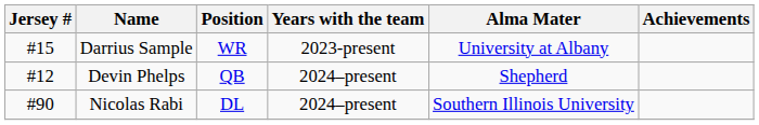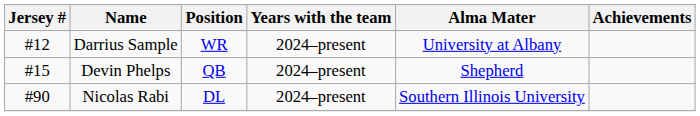Darrius Sample | Jersey #: #15 -> #12
Darrius Sample | Years with the team: 2023-present -> 2024–present
Devin Phelps | Jersey #: #12 -> #15
